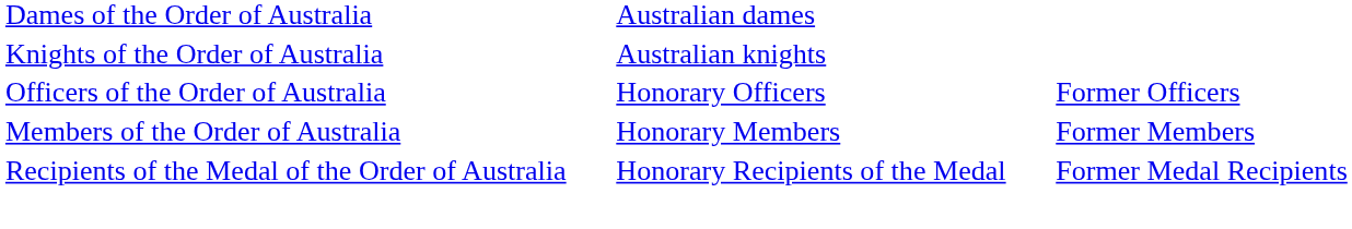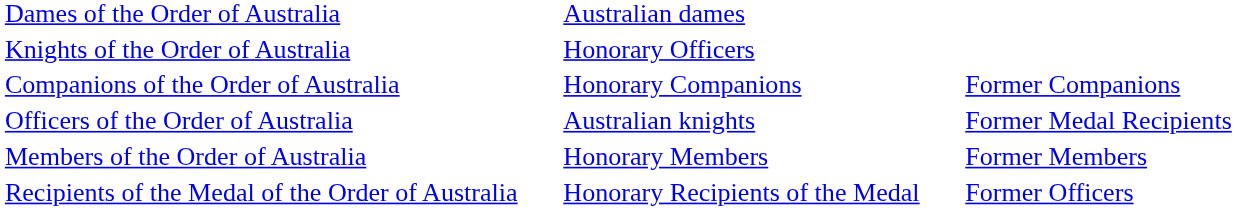Knights of the Order of Australia | column 3: Australian knights -> Honorary Officers
+ row: Companions of the Order of Australia | Honorary Companions | Former Companions
Officers of the Order of Australia | column 3: Honorary Officers -> Australian knights
Officers of the Order of Australia | column 5: Former Officers -> Former Medal Recipients
Recipients of the Medal of the Order of Australia | column 5: Former Medal Recipients -> Former Officers
